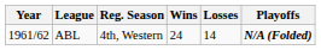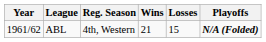ABL | Wins: 24 -> 21
ABL | Losses: 14 -> 15
